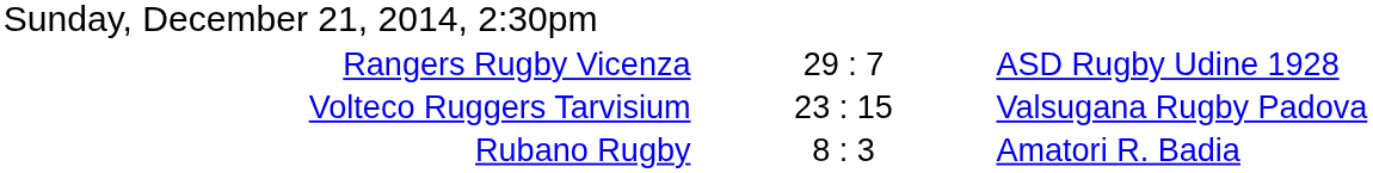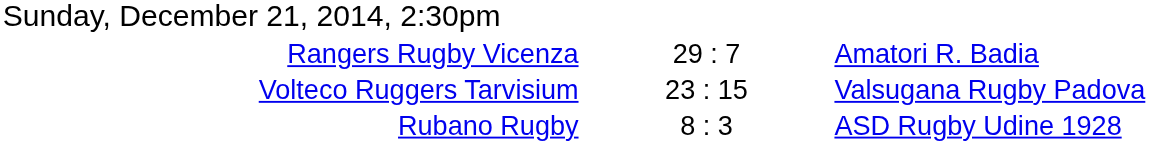Rangers Rugby Vicenza | column 3: ASD Rugby Udine 1928 -> Amatori R. Badia
Rubano Rugby | column 3: Amatori R. Badia -> ASD Rugby Udine 1928
